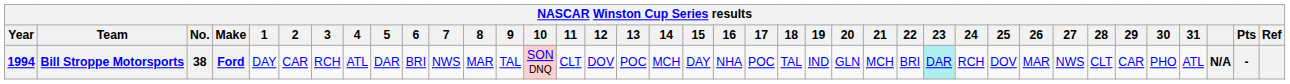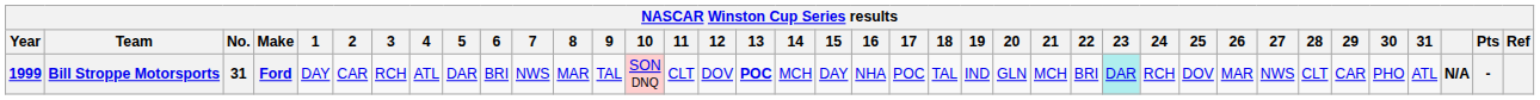Bill Stroppe Motorsports | Year: 1994 -> 1999
Bill Stroppe Motorsports | No.: 38 -> 31
Bill Stroppe Motorsports | 13: normal -> bold
